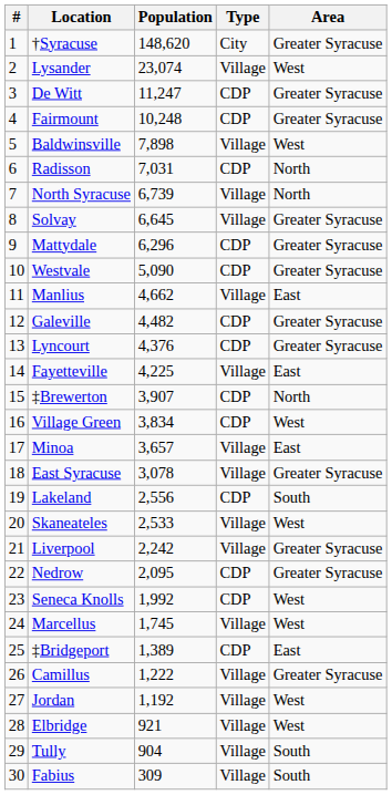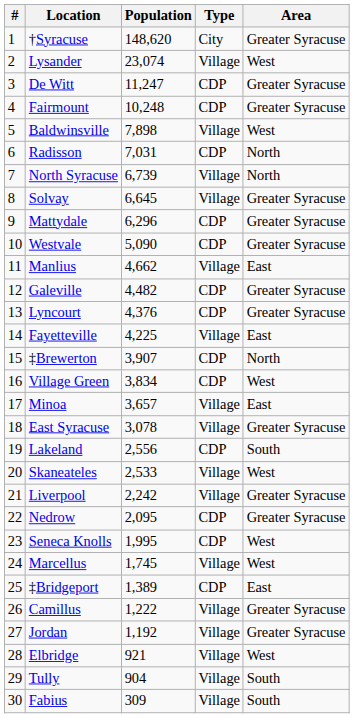Seneca Knolls | Population: 1,992 -> 1,995
Jordan | Area: West -> Greater Syracuse
